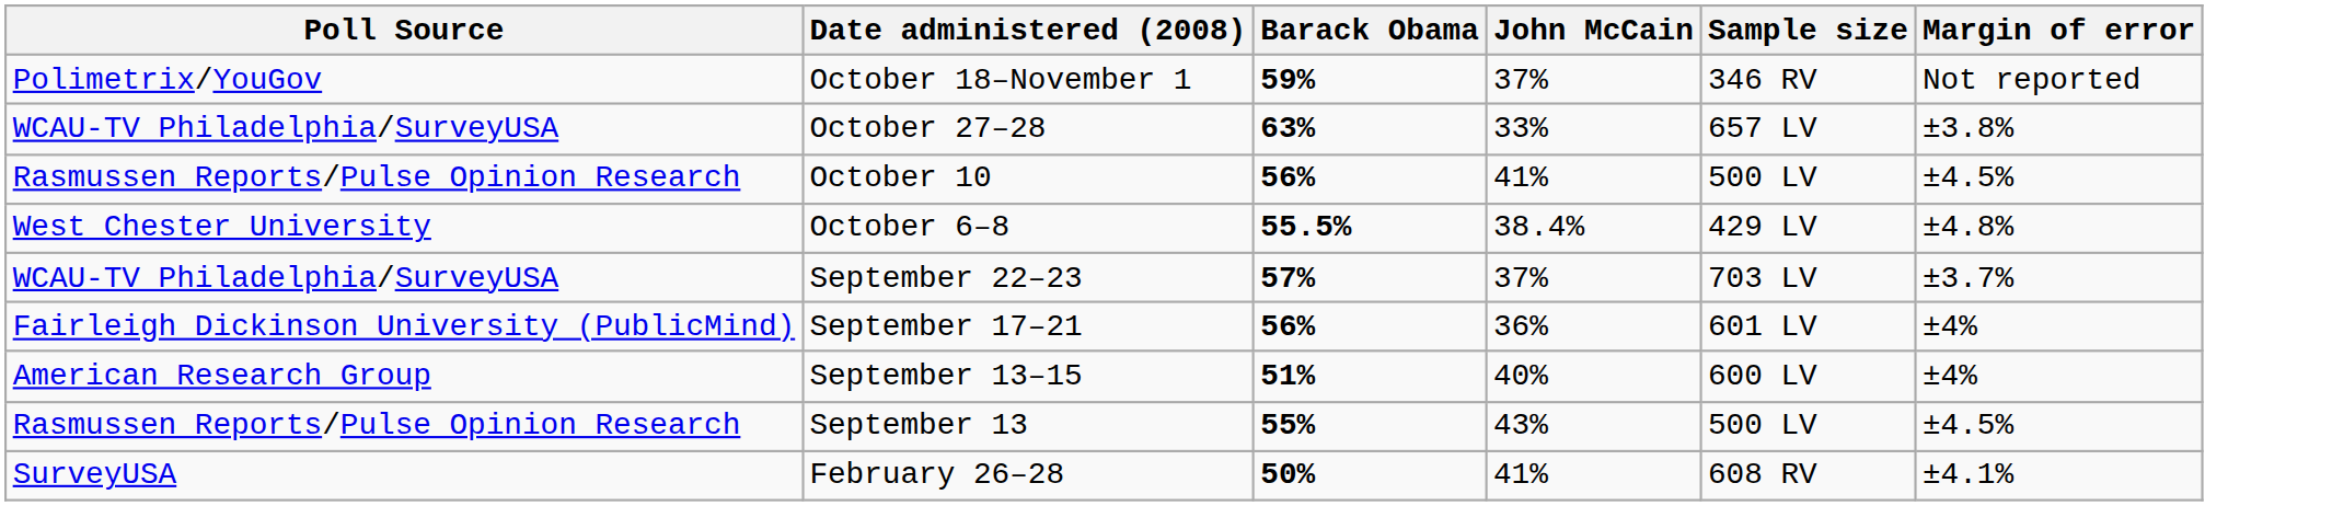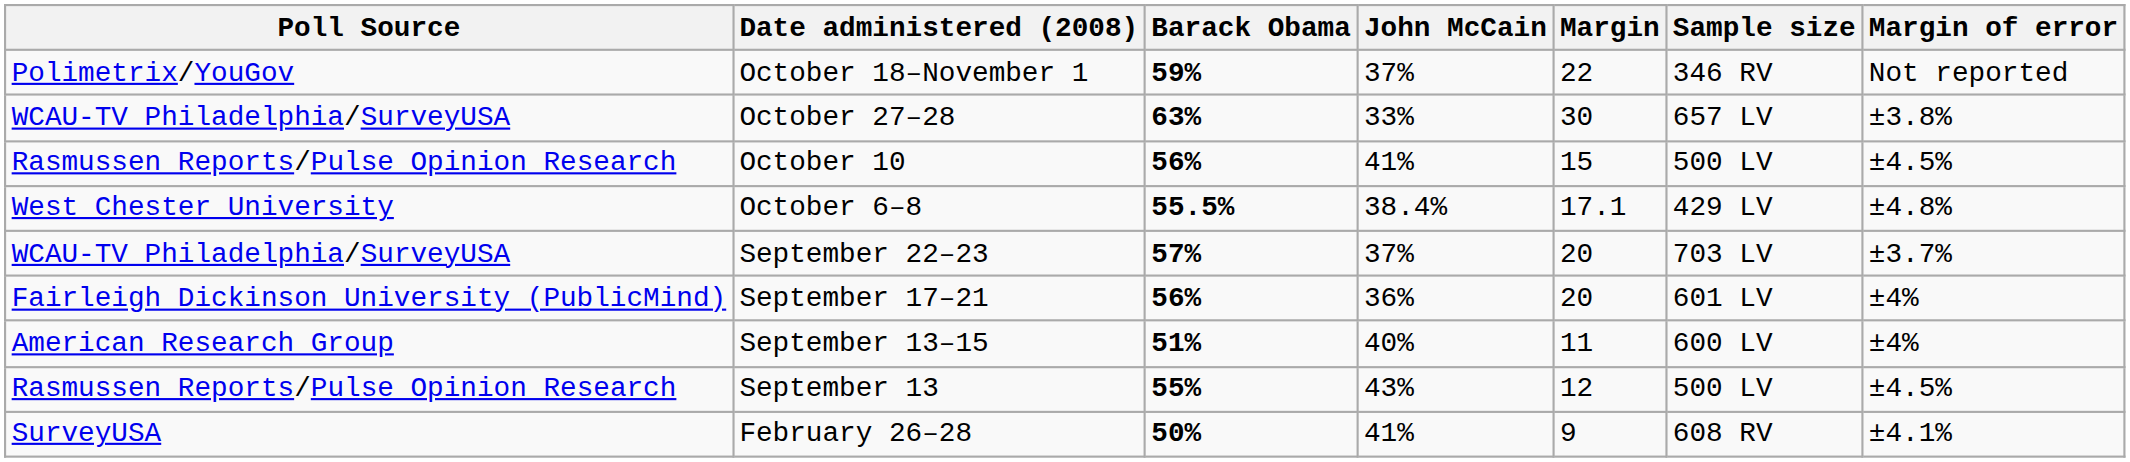+ column: Margin | 22 | 30 | 15 | 17.1 | 20 | 20 | 11 | 12 | 9
